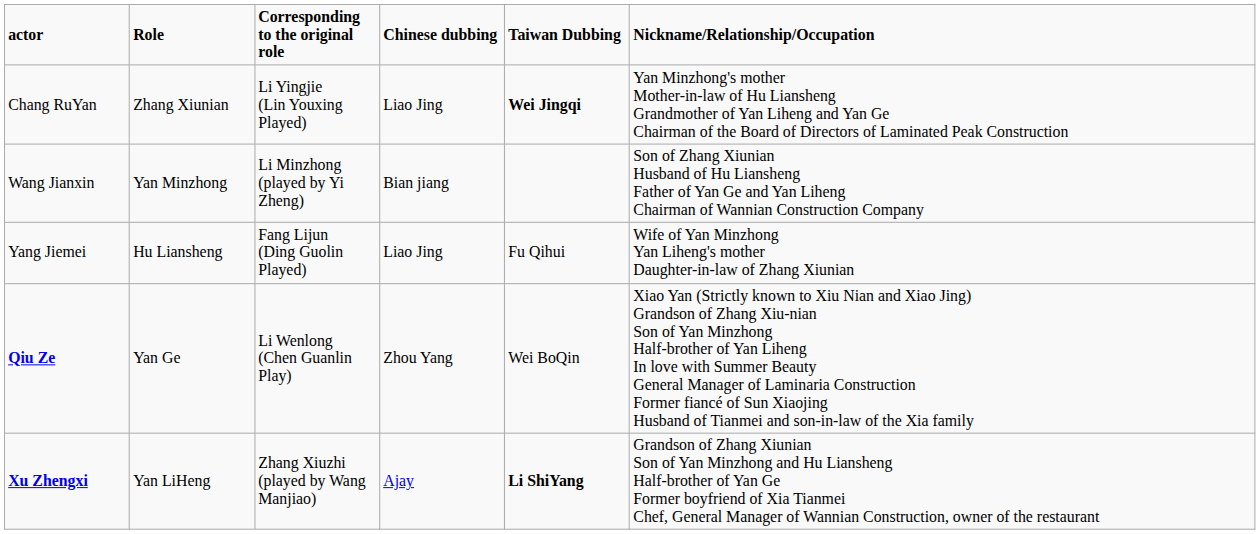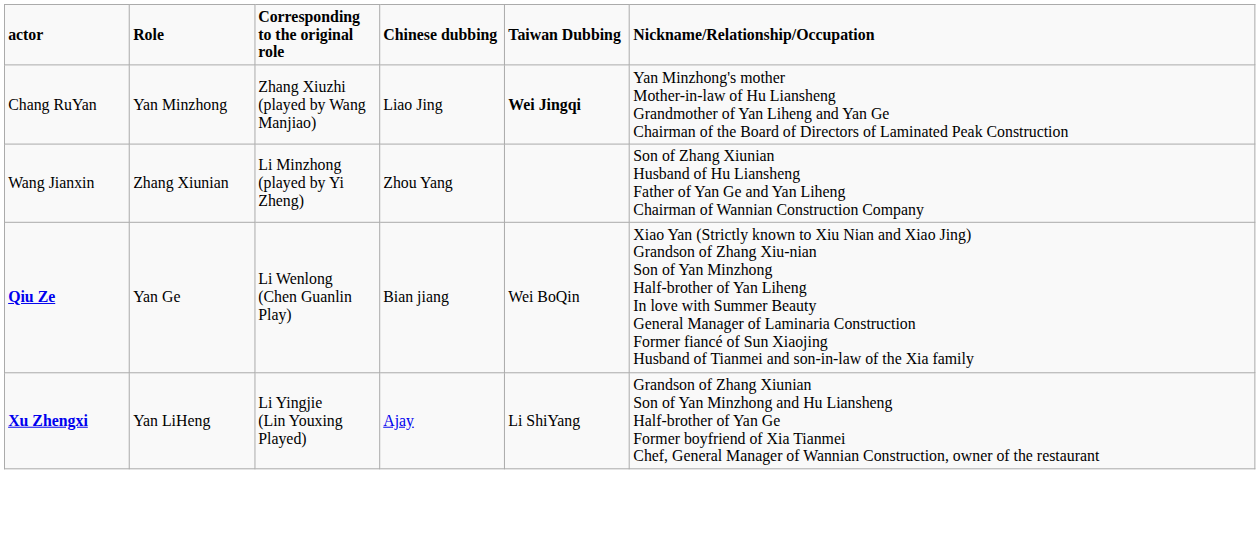Chang RuYan | Role: Zhang Xiunian -> Yan Minzhong
Chang RuYan | Corresponding to the original role: Li Yingjie (Lin Youxing Played) -> Zhang Xiuzhi (played by Wang Manjiao)
Wang Jianxin | Role: Yan Minzhong -> Zhang Xiunian
Wang Jianxin | Chinese dubbing: Bian jiang -> Zhou Yang
- row: Yang Jiemei | Hu Liansheng | Fang Lijun (Ding Guolin Played) | Liao Jing | Fu Qihui | Wife of Yan Minzhong Yan Liheng's mother Daughter-in-law of Zhang Xiunian
Qiu Ze | Chinese dubbing: Zhou Yang -> Bian jiang
Xu Zhengxi | Corresponding to the original role: Zhang Xiuzhi (played by Wang Manjiao) -> Li Yingjie (Lin Youxing Played)
Xu Zhengxi | Taiwan Dubbing: bold -> normal
